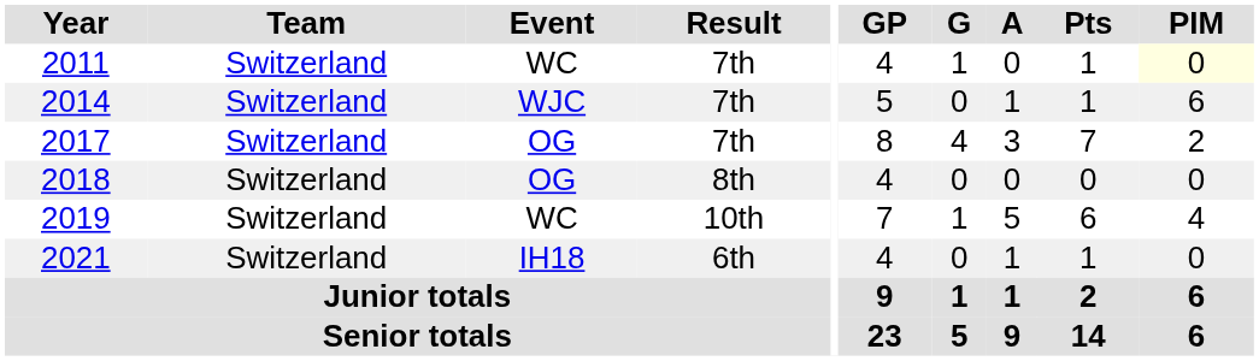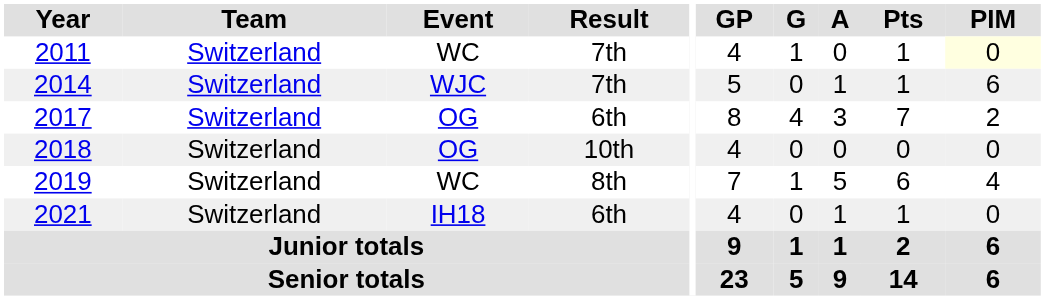2017 | Result: 7th -> 6th
2018 | Result: 8th -> 10th
2019 | Result: 10th -> 8th
